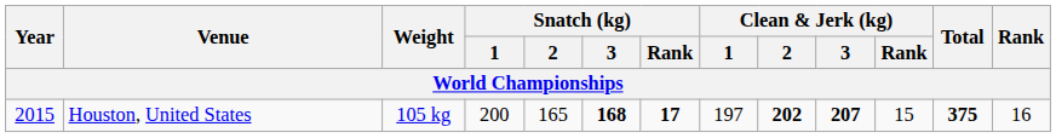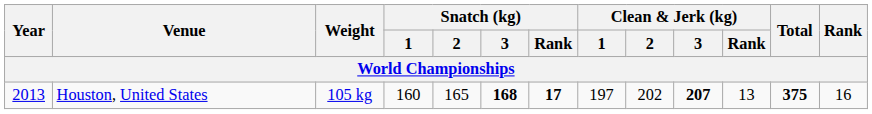Houston, United States | Year: 2015 -> 2013
Houston, United States | Snatch (kg) / 1: 200 -> 160
Houston, United States | Clean & Jerk (kg) / 2: bold -> normal
Houston, United States | Clean & Jerk (kg) / Rank: 15 -> 13
